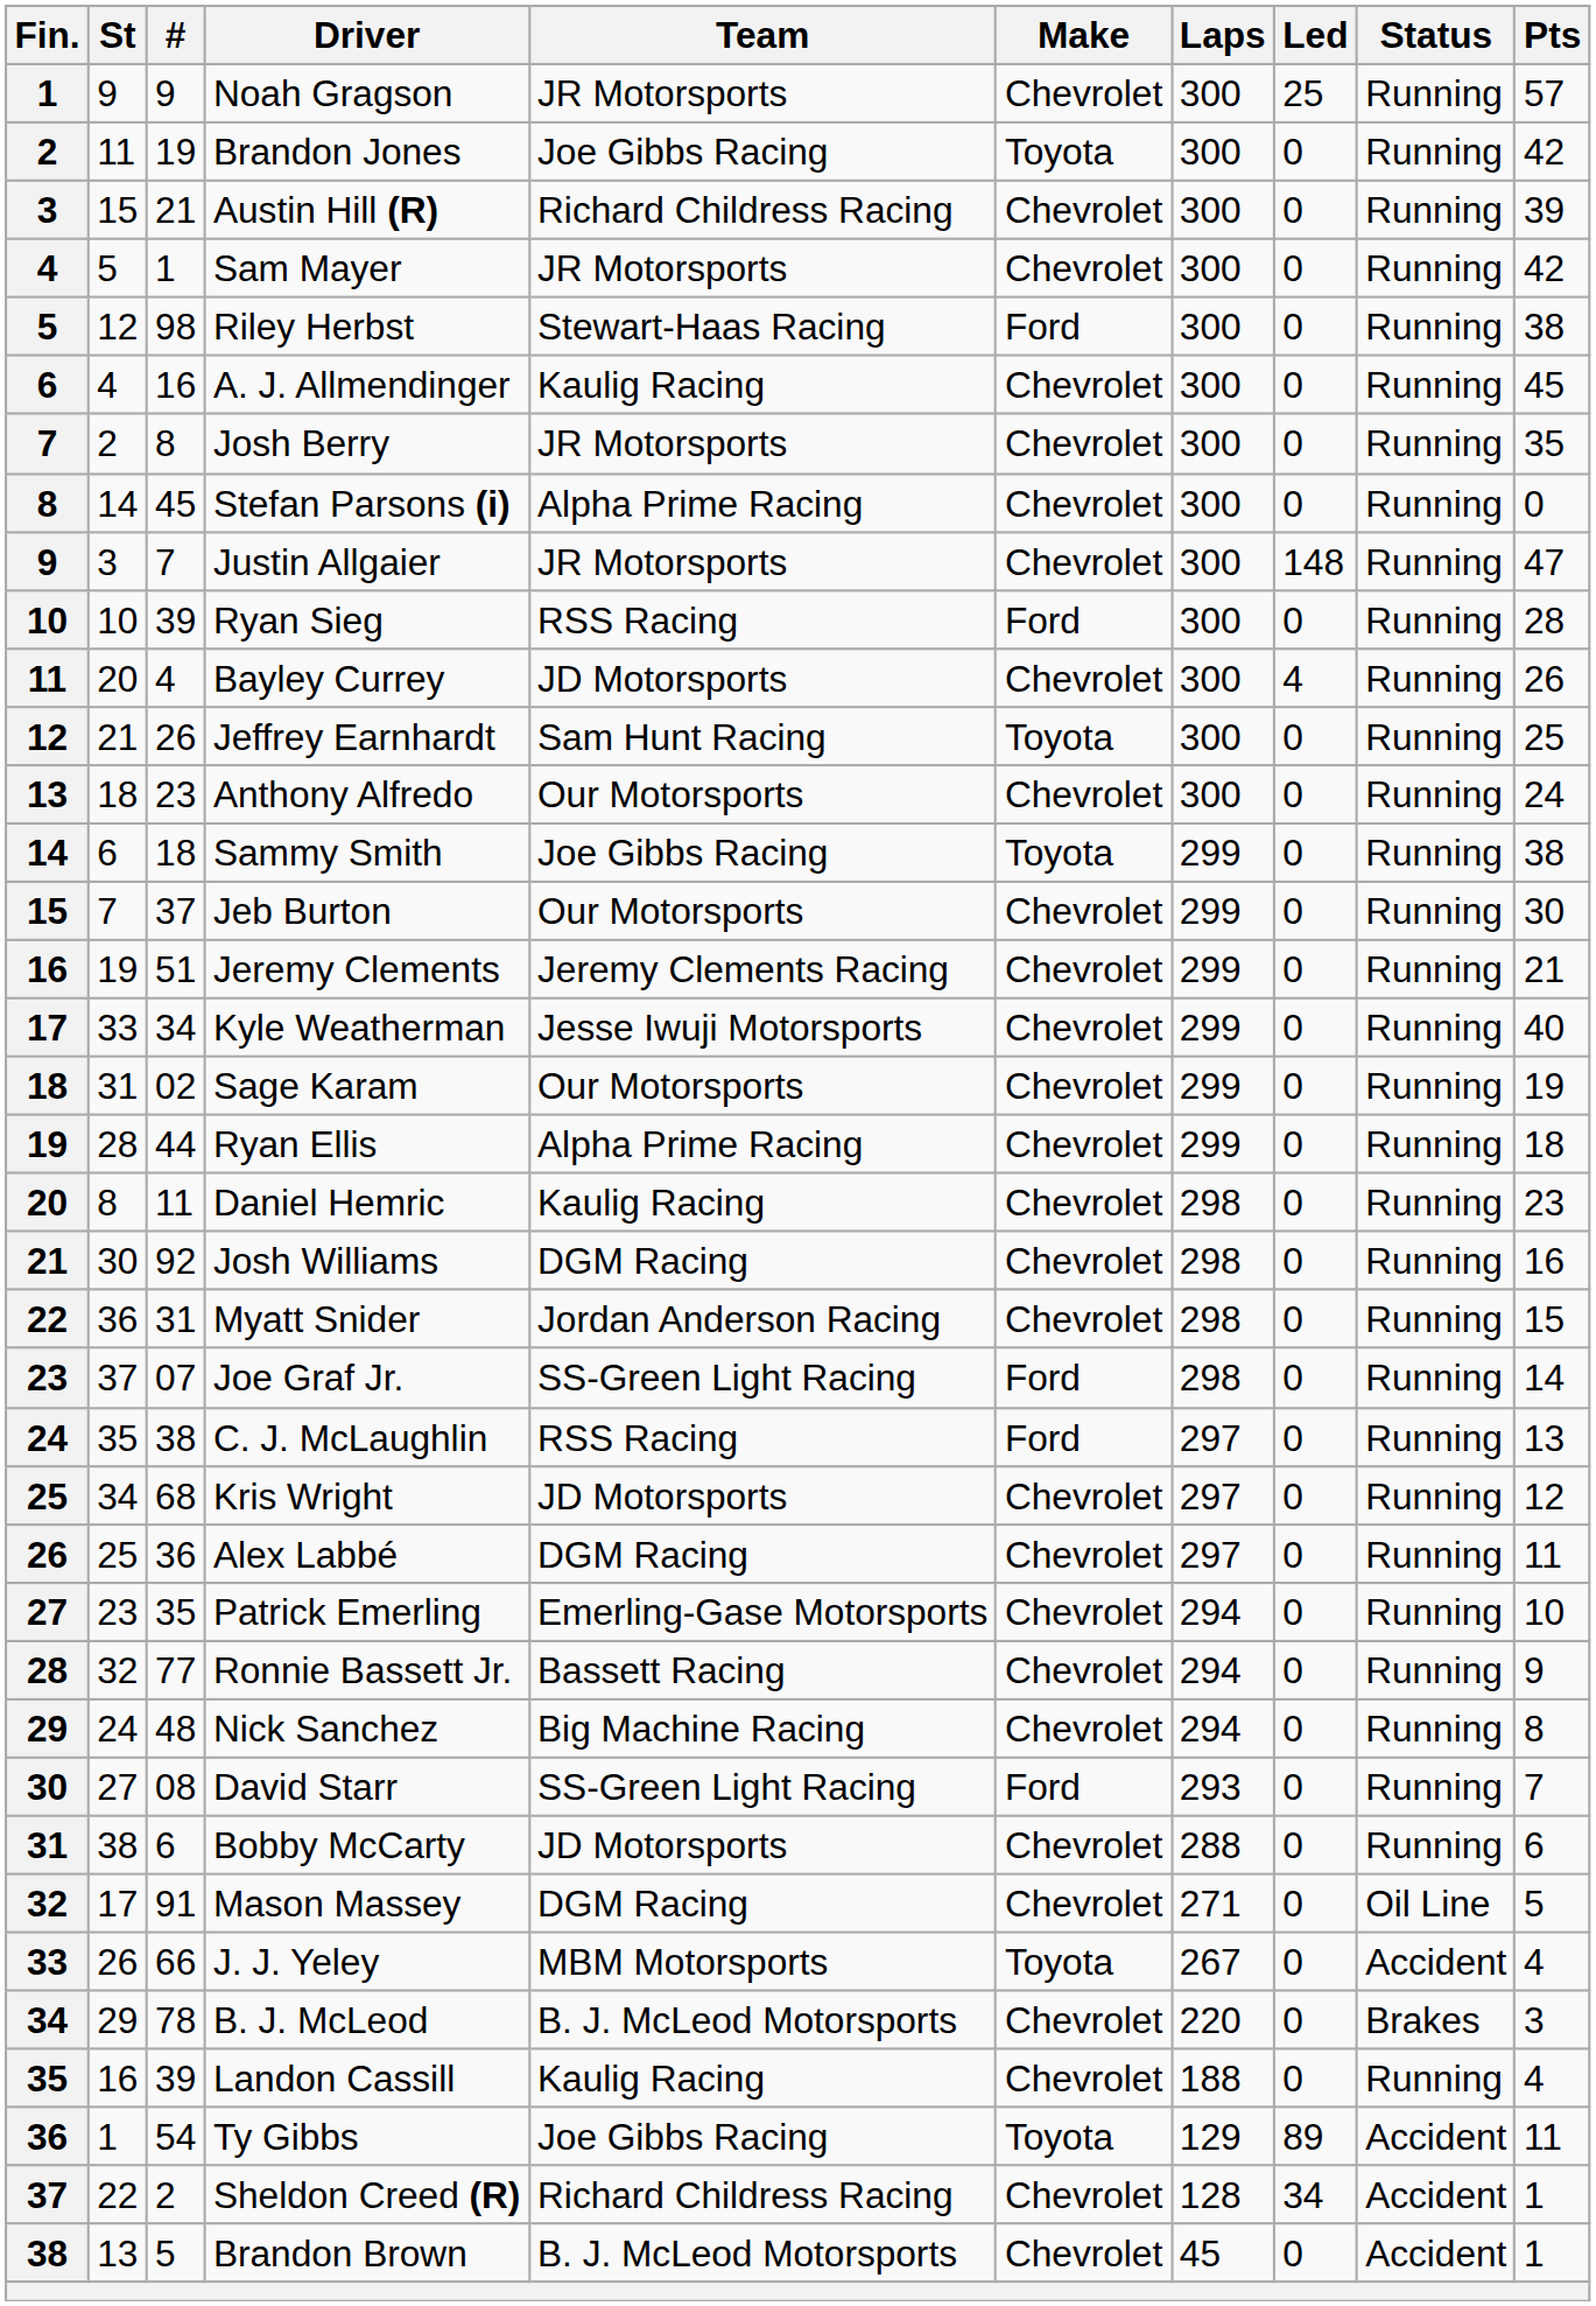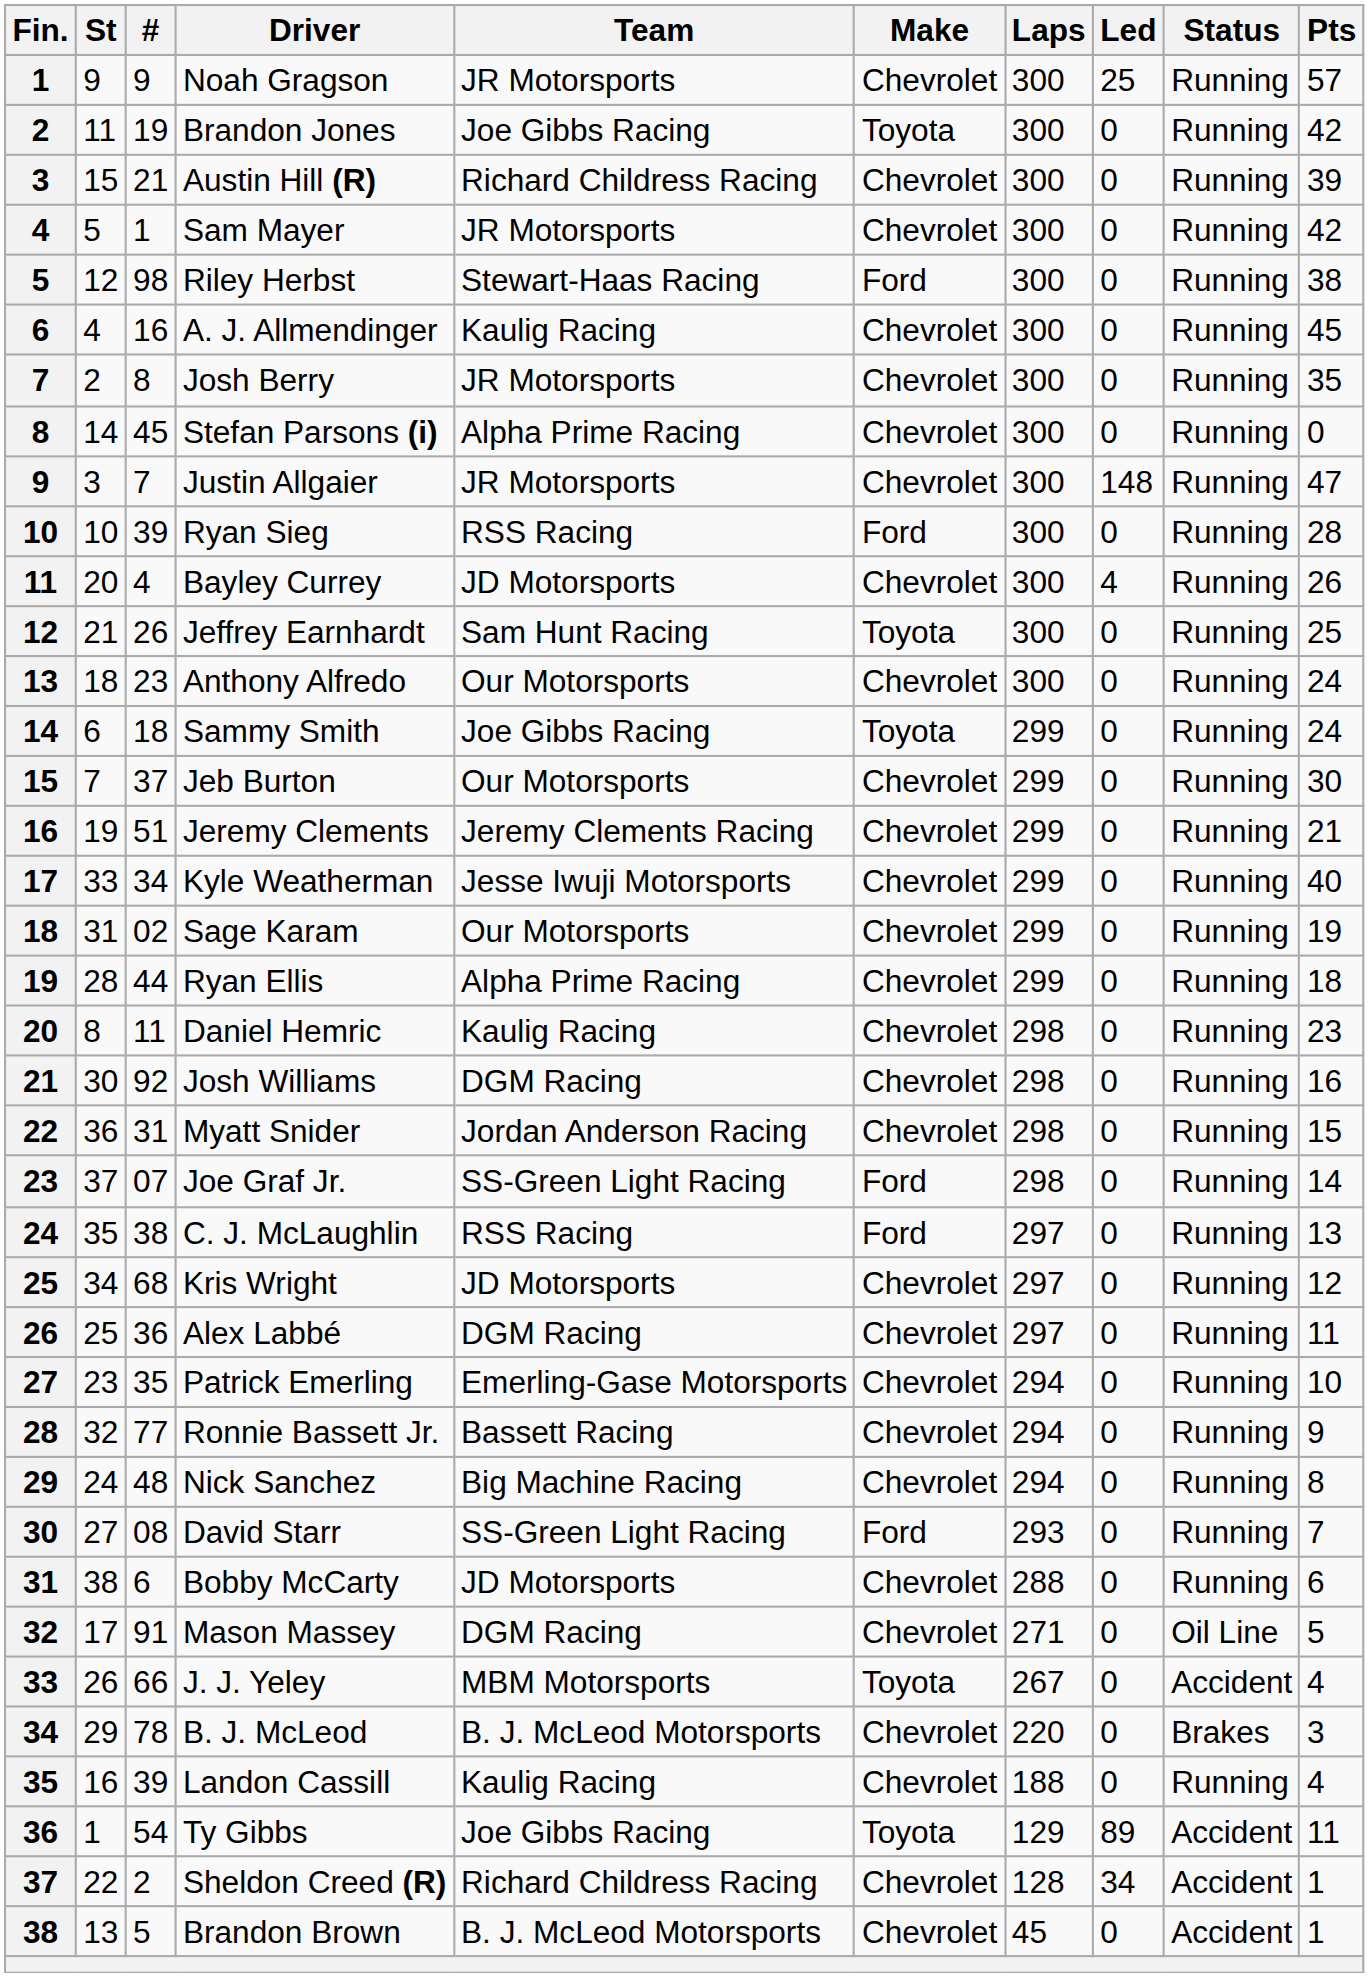Sammy Smith | Pts: 38 -> 24
